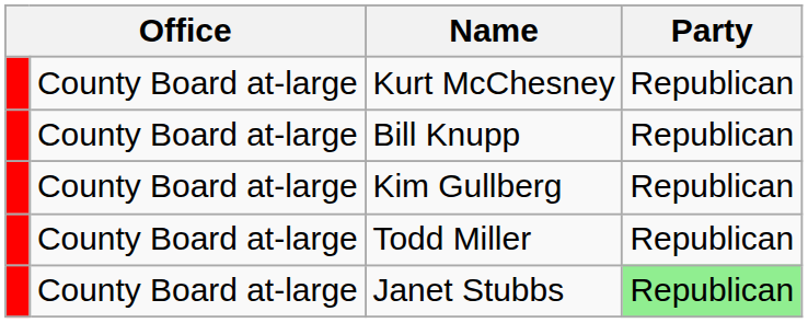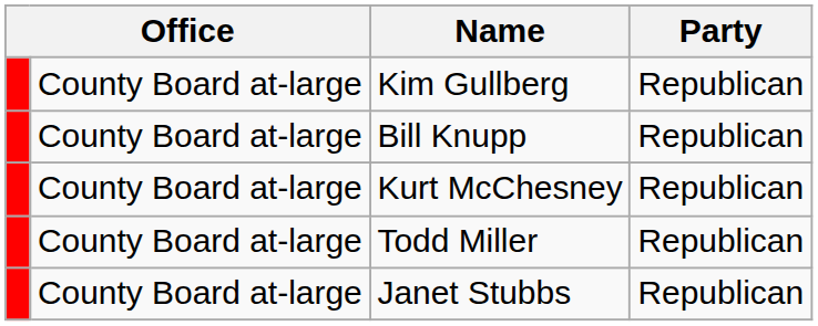rows swapped: Kim Gullberg <-> Kurt McChesney
Janet Stubbs | Party: lightgreen background -> no background
